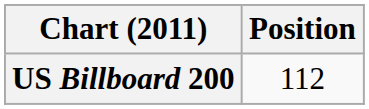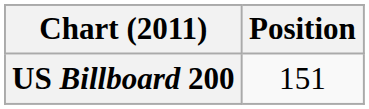US Billboard 200 | Position: 112 -> 151
